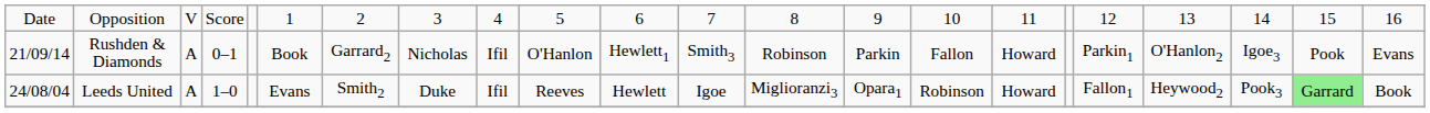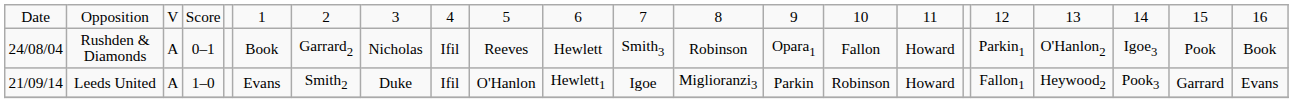Rushden & Diamonds | column 1: 21/09/14 -> 24/08/04
Rushden & Diamonds | column 10: O'Hanlon -> Reeves
Rushden & Diamonds | column 11: Hewlett1 -> Hewlett
Rushden & Diamonds | column 14: Parkin -> Opara1
Rushden & Diamonds | column 22: Evans -> Book
Leeds United | column 1: 24/08/04 -> 21/09/14
Leeds United | column 10: Reeves -> O'Hanlon
Leeds United | column 11: Hewlett -> Hewlett1
Leeds United | column 14: Opara1 -> Parkin
Leeds United | column 21: lightgreen background -> no background
Leeds United | column 22: Book -> Evans
